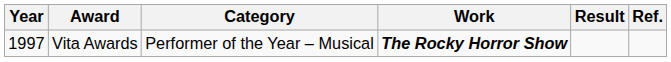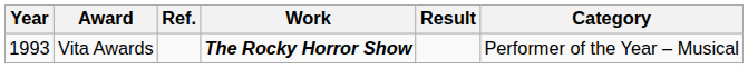columns swapped: Category <-> Ref.
Vita Awards | Year: 1997 -> 1993
